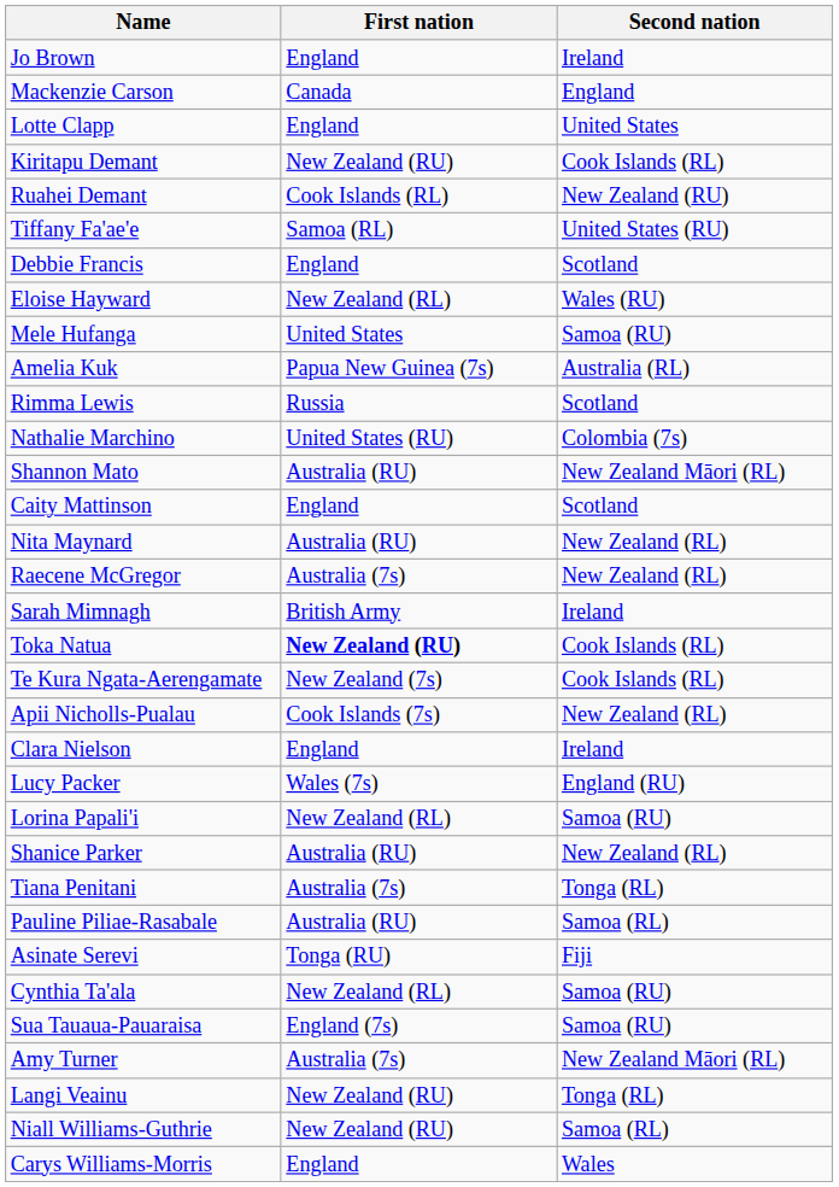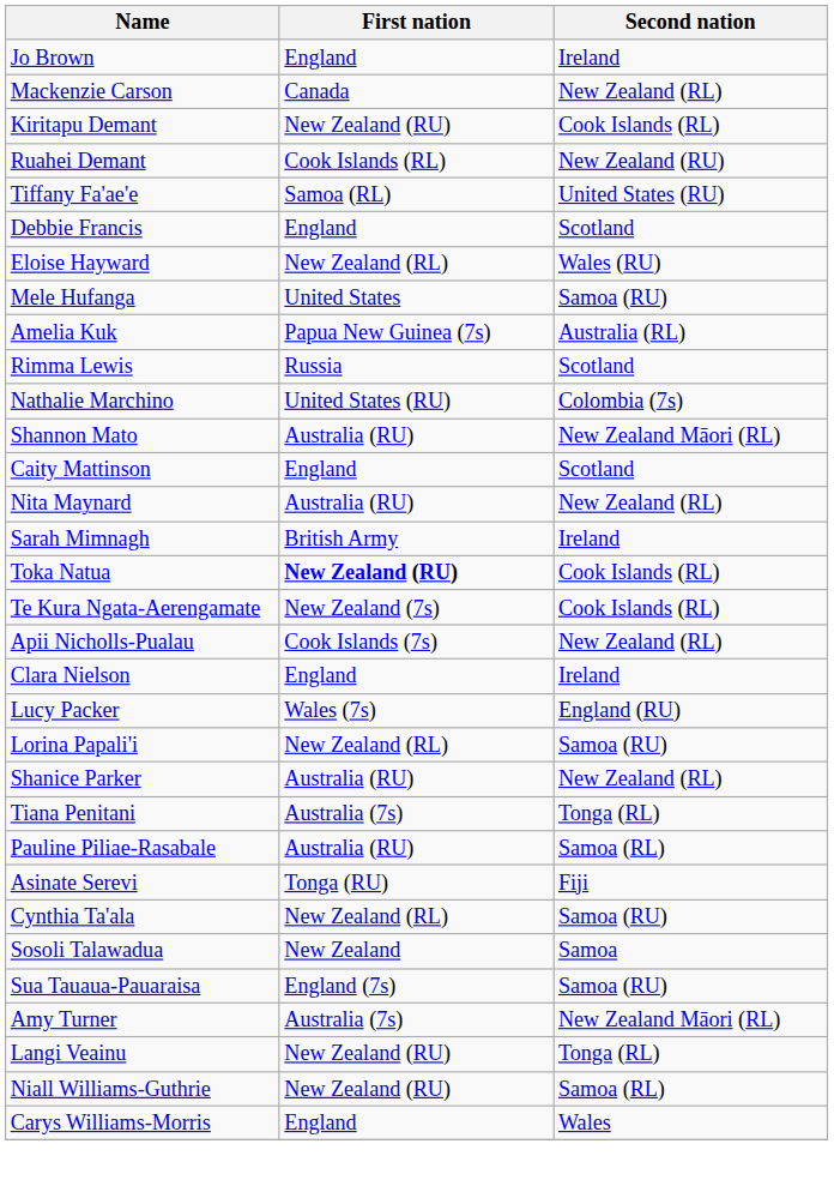Mackenzie Carson | Second nation: England -> New Zealand (RL)
- row: Lotte Clapp | England | United States
- row: Raecene McGregor | Australia (7s) | New Zealand (RL)
+ row: Sosoli Talawadua | New Zealand | Samoa
